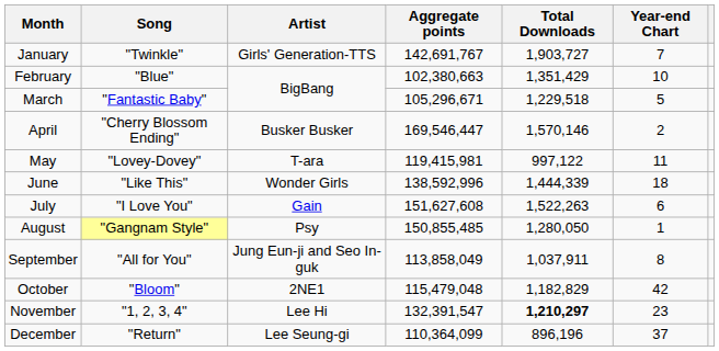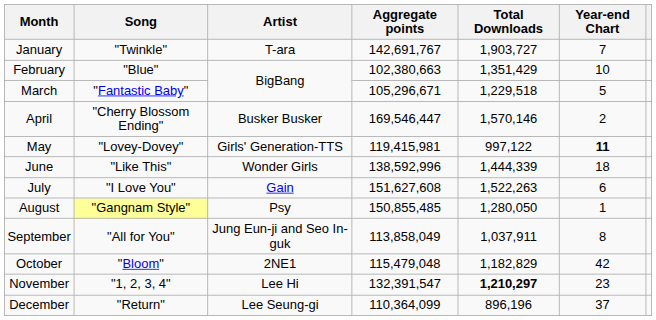January | Artist: Girls' Generation-TTS -> T-ara
May | Artist: T-ara -> Girls' Generation-TTS
May | Year-end Chart: normal -> bold
